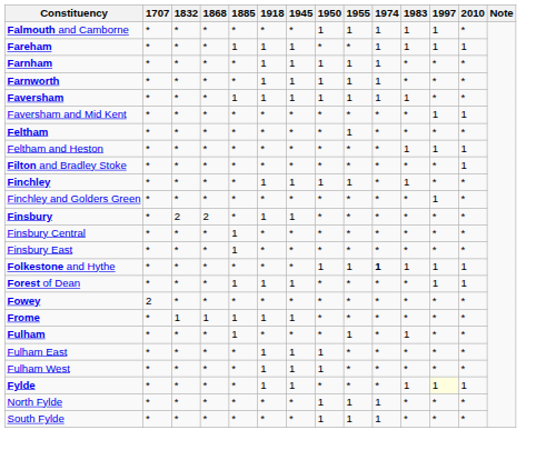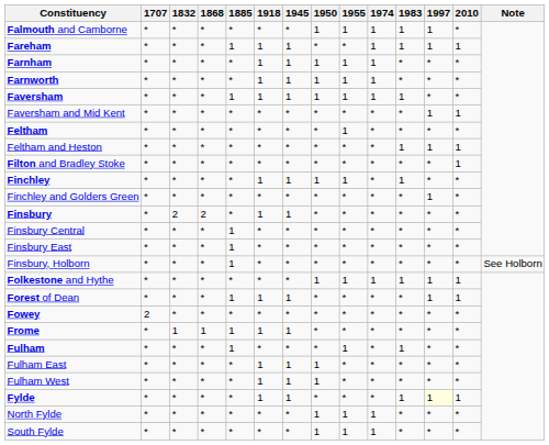+ row: Finsbury, Holborn | * | * | * | 1 | * | * | * | * | * | * | * | * | See Holborn
Folkestone and Hythe | 1974: bold -> normal
